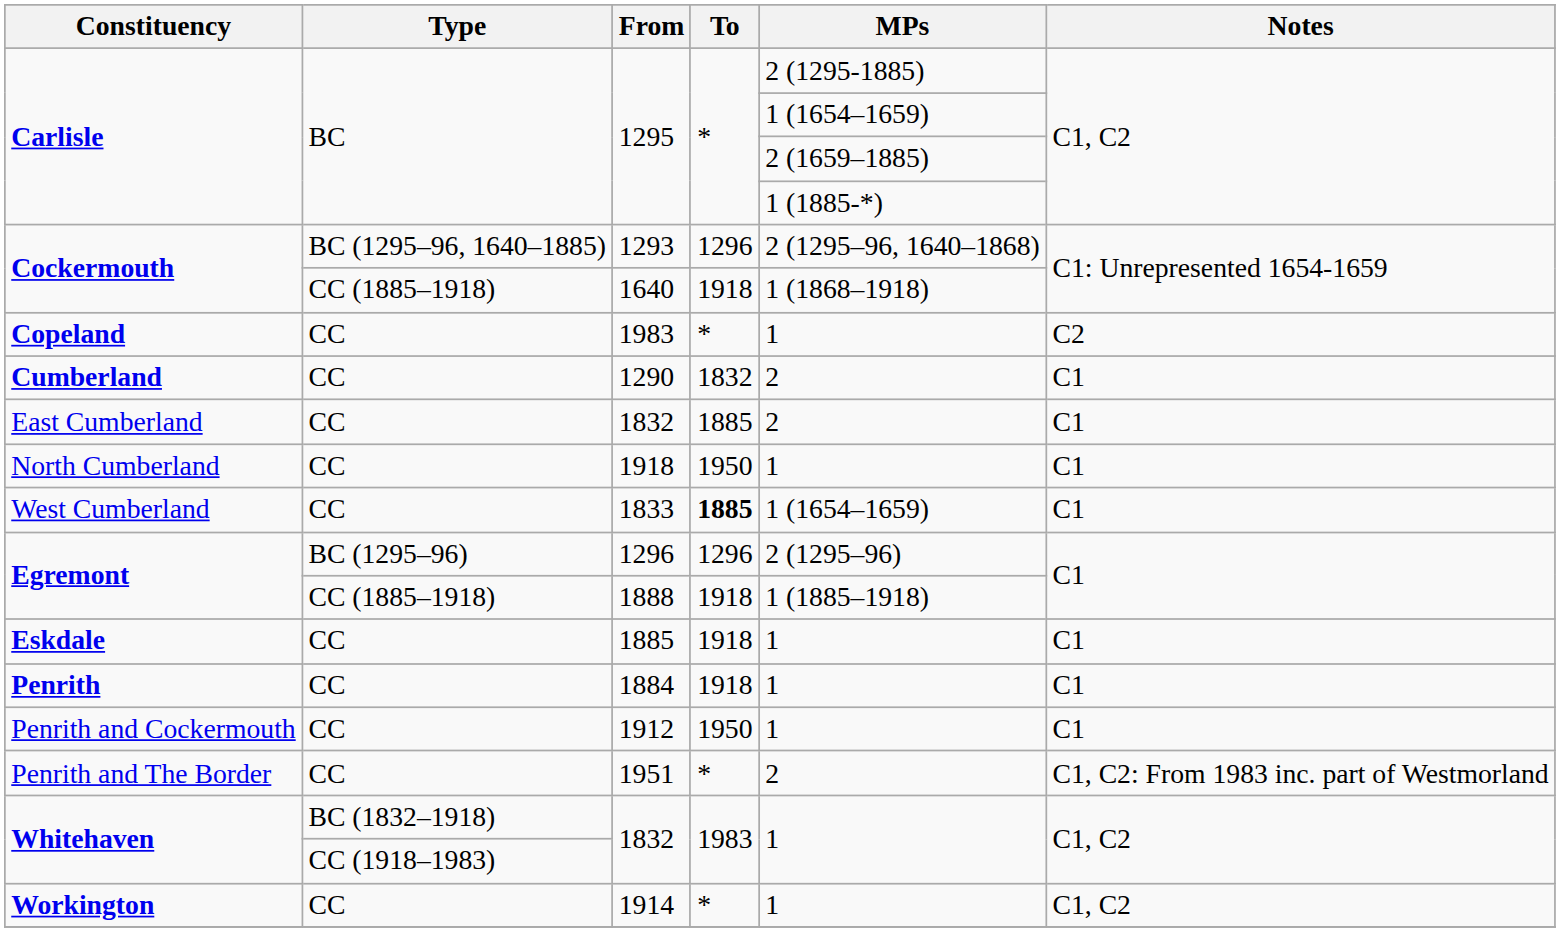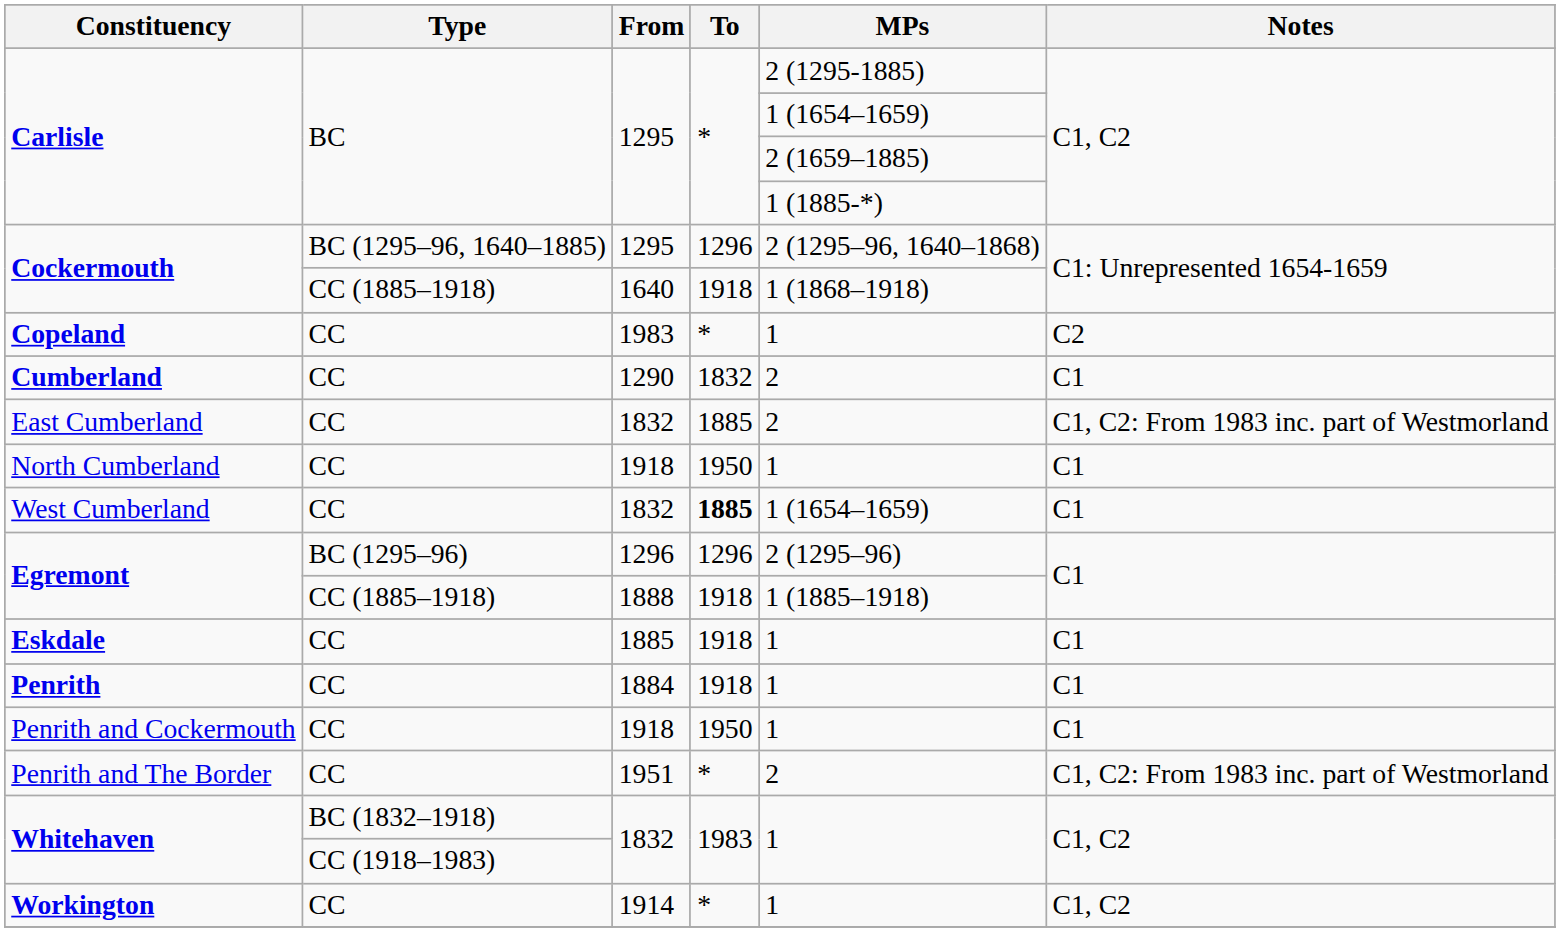Cockermouth / BC (1295–96, 1640–1885) | From: 1293 -> 1295
East Cumberland | Notes: C1 -> C1, C2: From 1983 inc. part of Westmorland
West Cumberland | From: 1833 -> 1832
Penrith and Cockermouth | From: 1912 -> 1918
